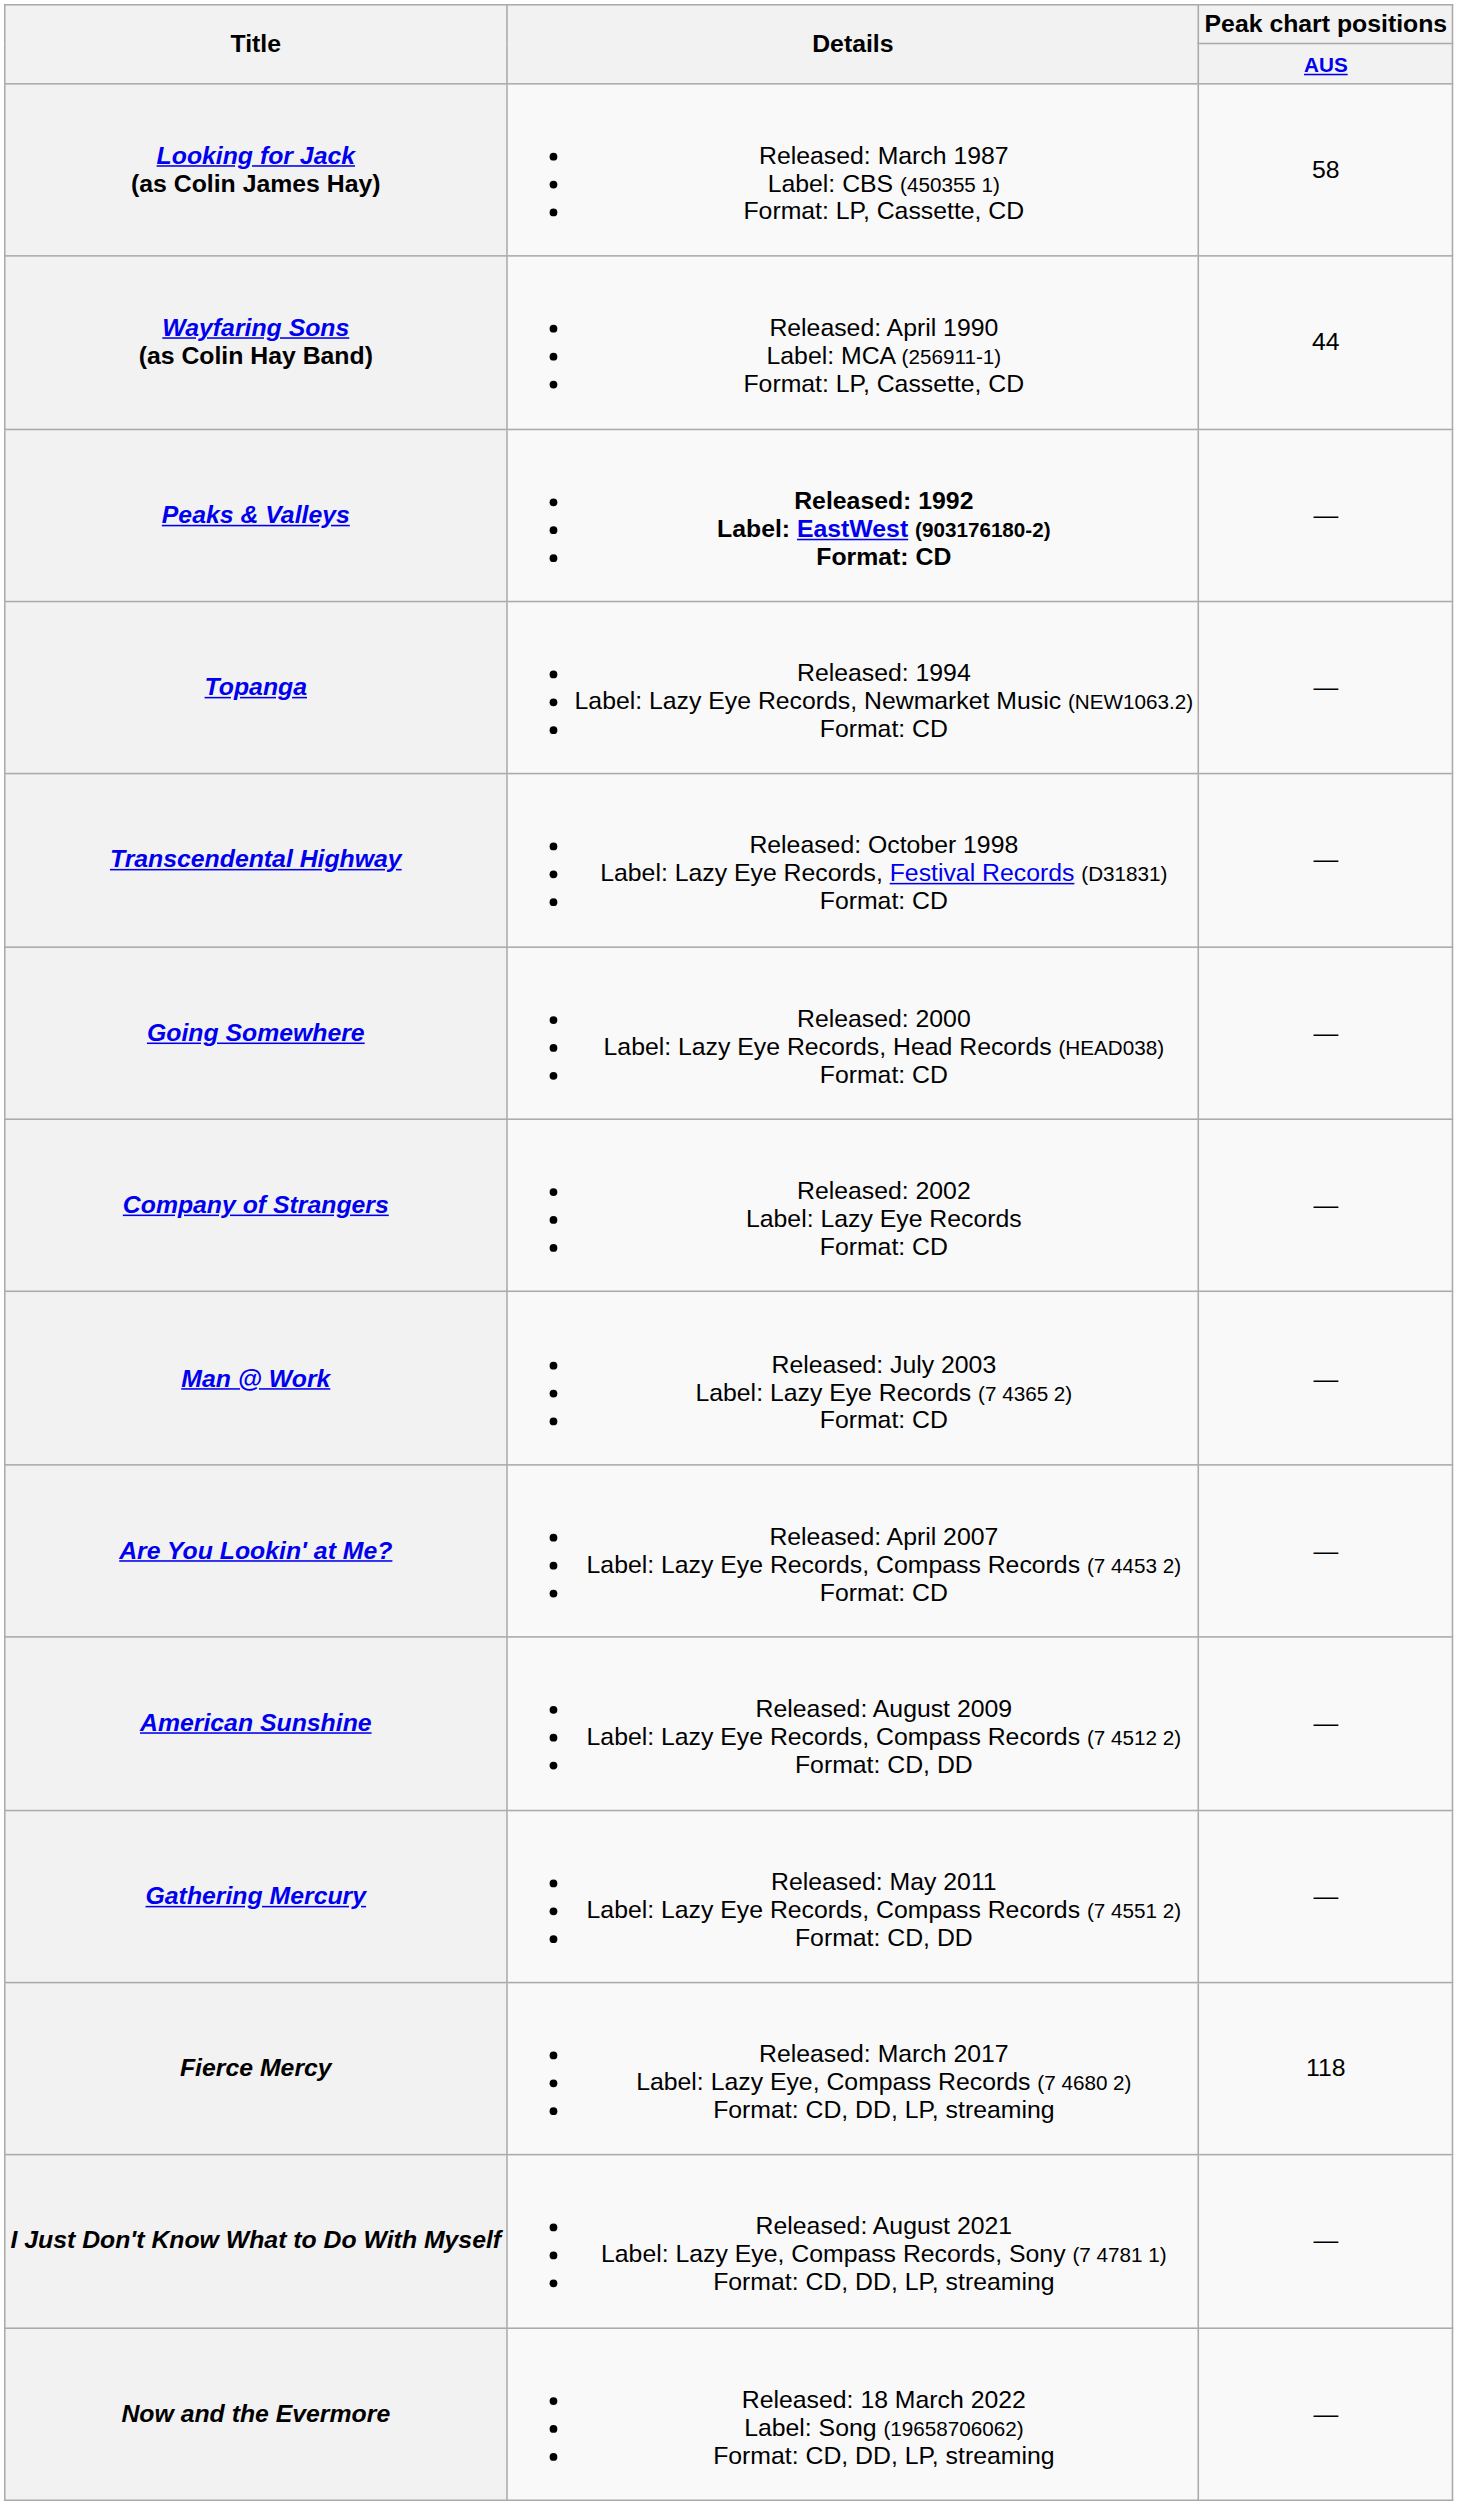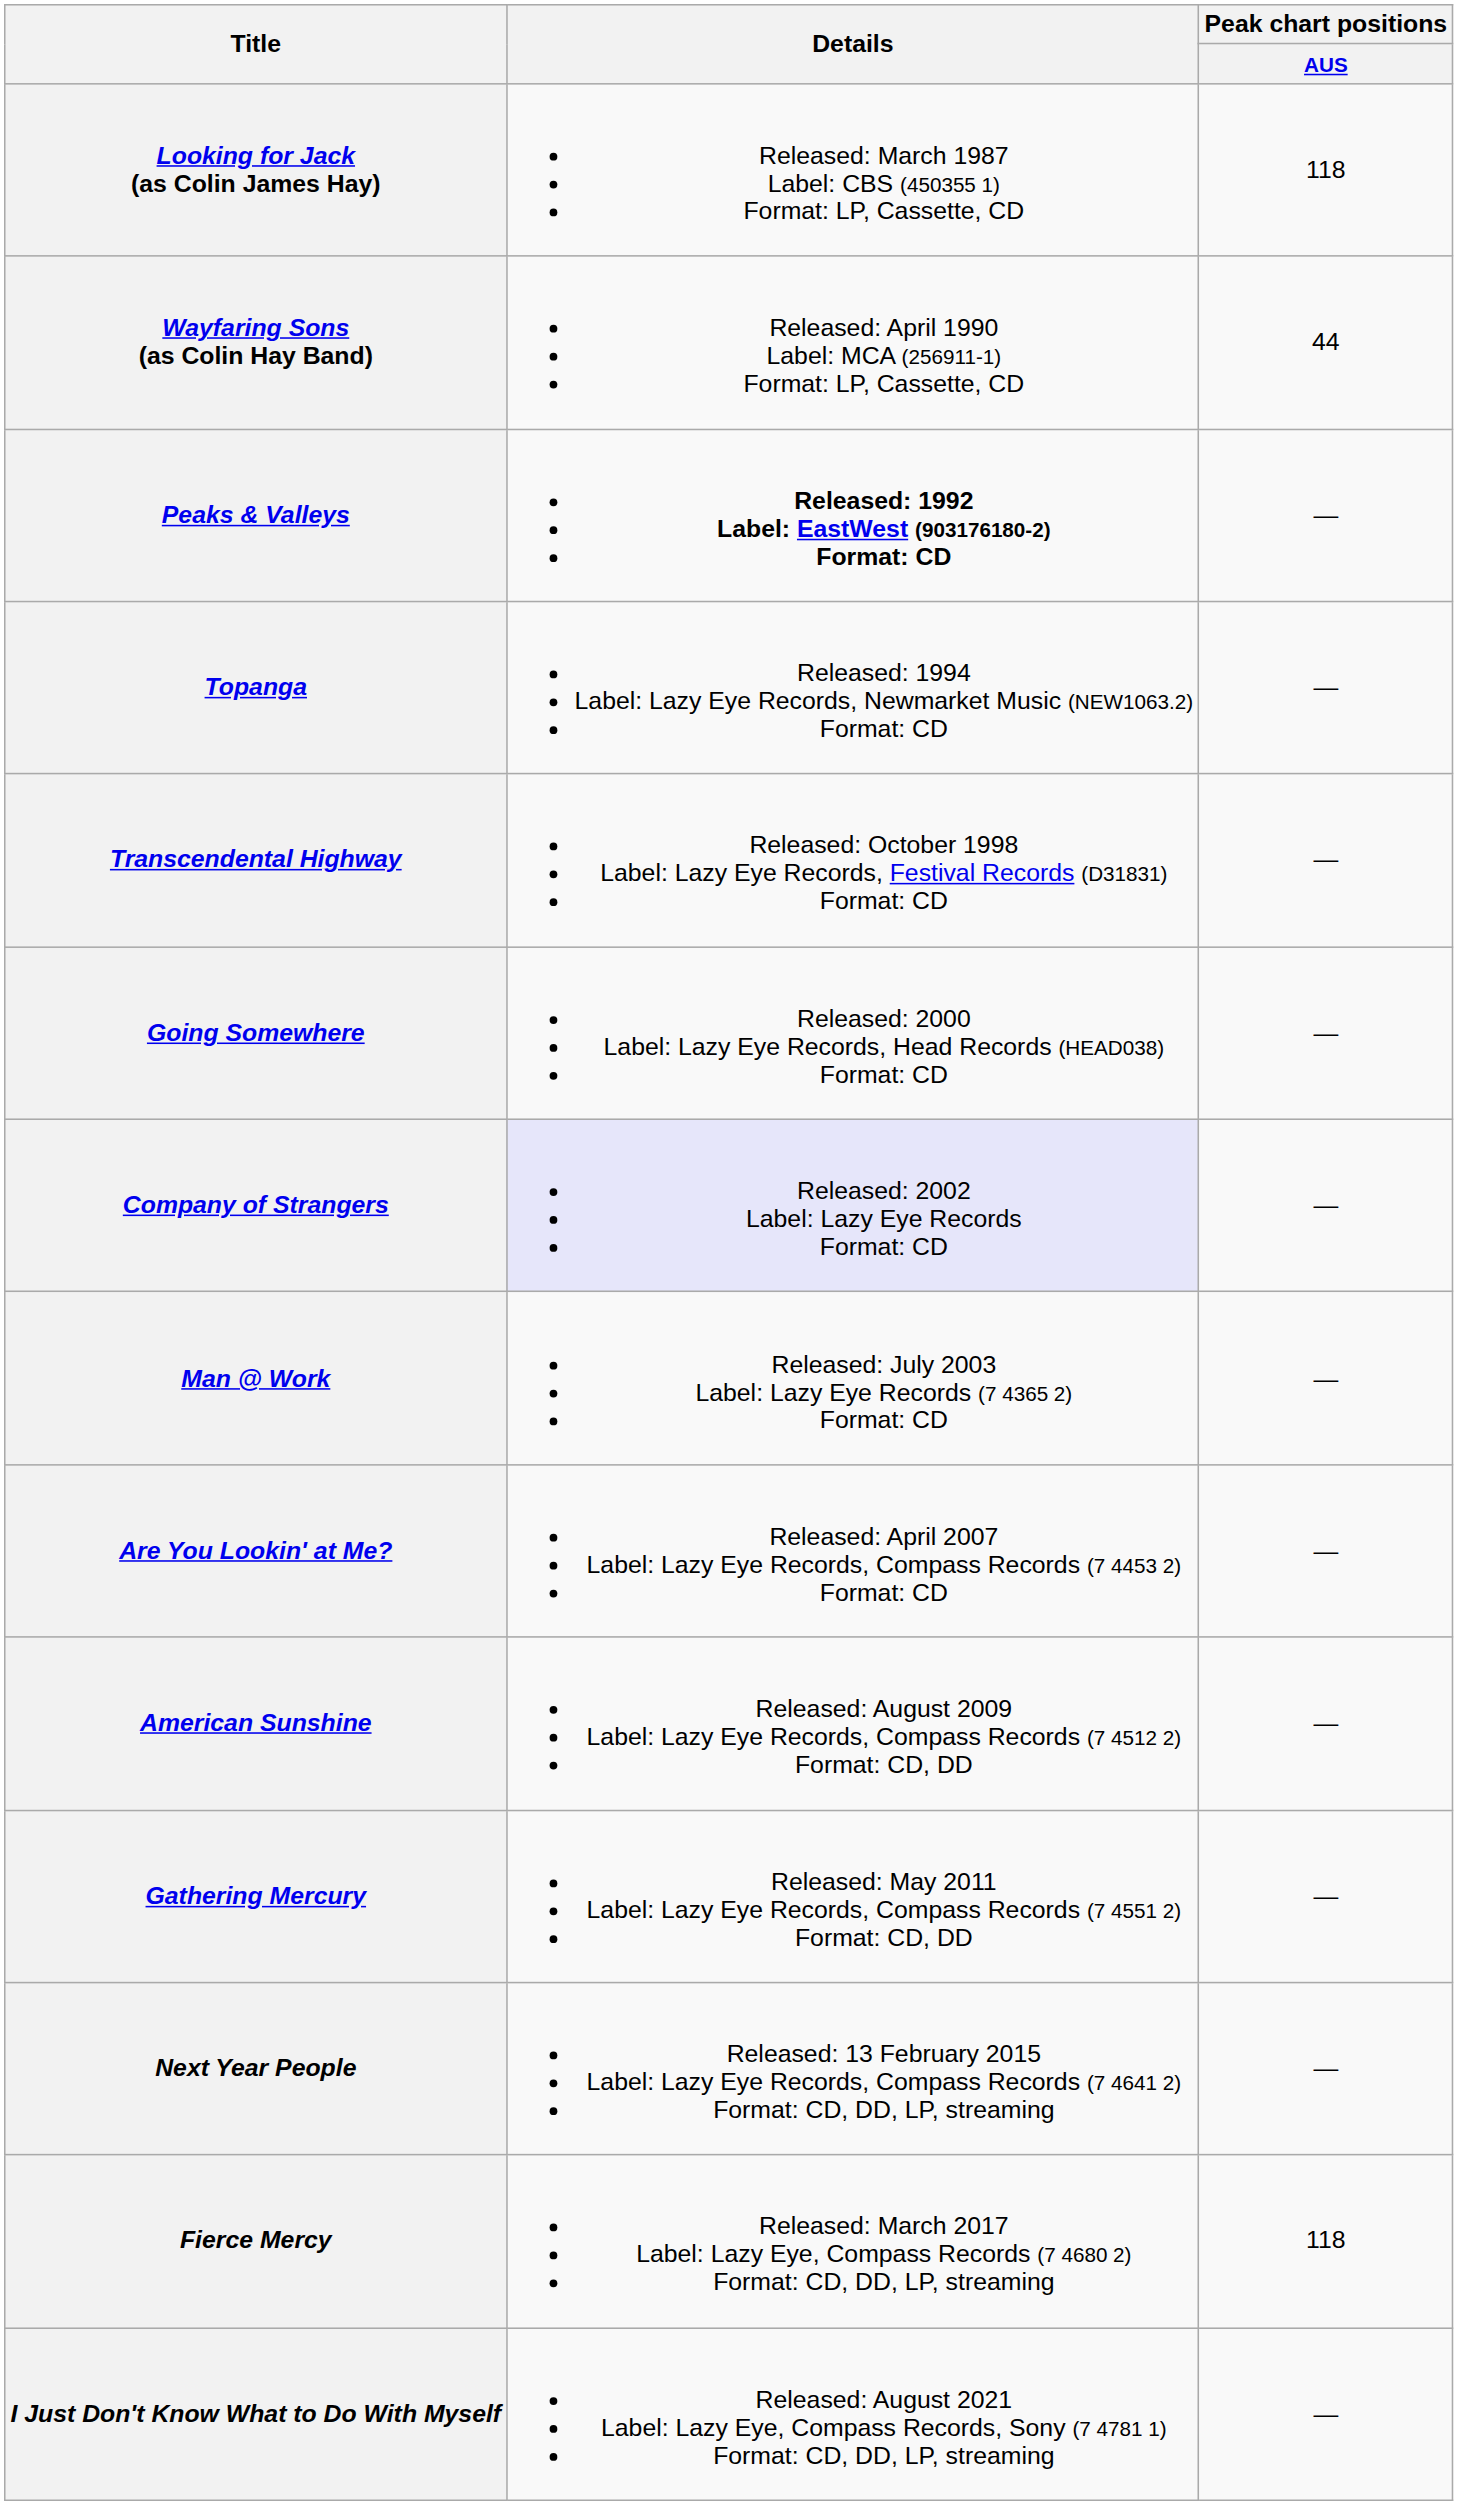Looking for Jack (as Colin James Hay) | Peak chart positions / AUS: 58 -> 118
Company of Strangers | Details: no background -> lavender background
+ row: Next Year People | Released: 13 February 2015 Label: Lazy Eye Records, Compass Records (7 4641 2) Format: CD, DD, LP, streaming | —
- row: Now and the Evermore | Released: 18 March 2022 Label: Song (19658706062) Format: CD, DD, LP, streaming | —
